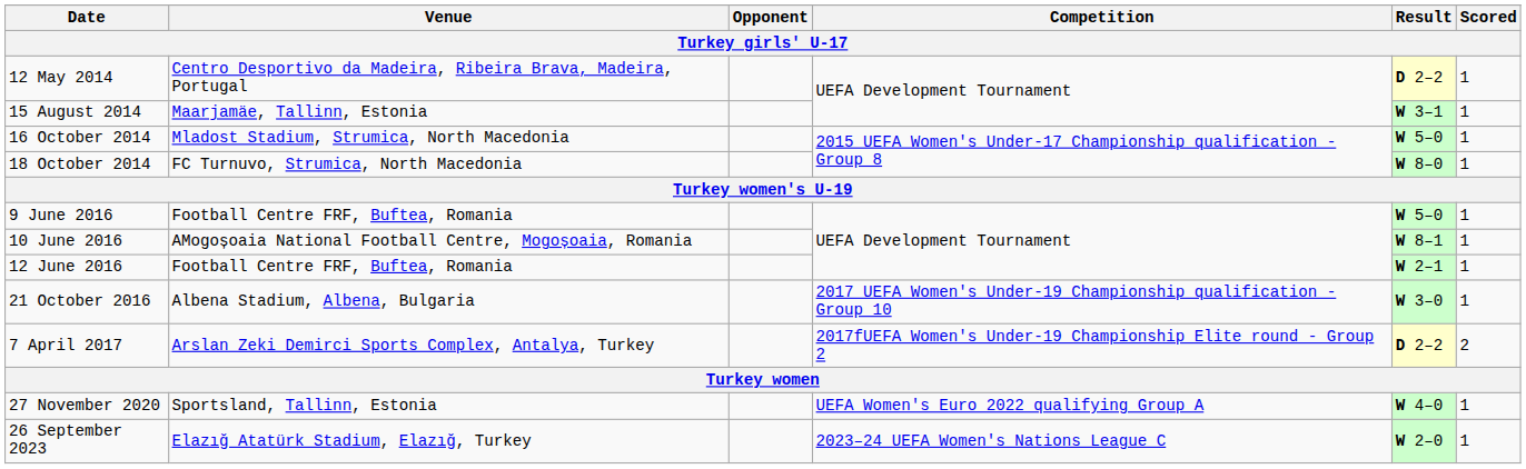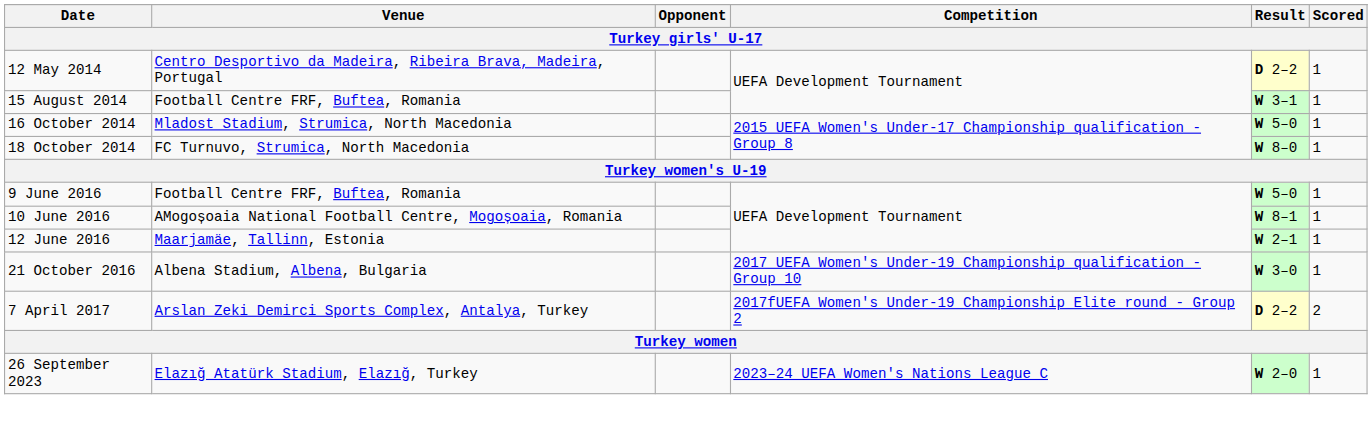15 August 2014 | Venue: Maarjamäe, Tallinn, Estonia -> Football Centre FRF, Buftea, Romania
12 June 2016 | Venue: Football Centre FRF, Buftea, Romania -> Maarjamäe, Tallinn, Estonia
- row: 27 November 2020 | Sportsland, Tallinn, Estonia | UEFA Women's Euro 2022 qualifying Group A | W 4–0 | 1
